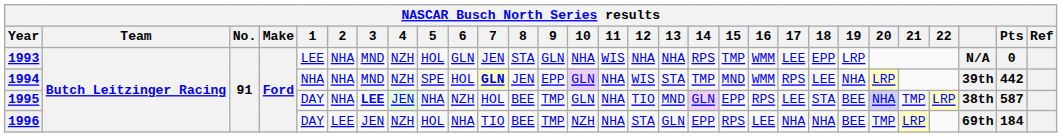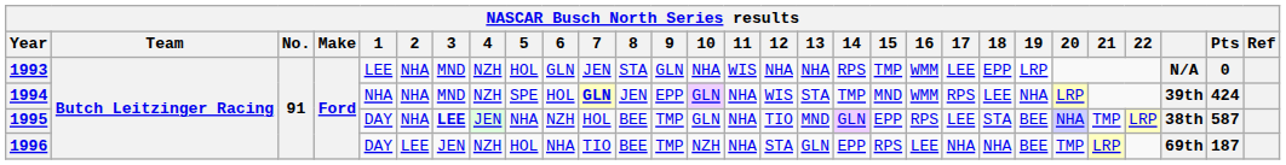1994 | Pts: 442 -> 424
1996 | Pts: 184 -> 187
